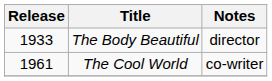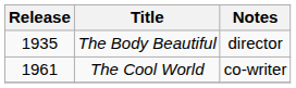The Body Beautiful | Release: 1933 -> 1935
